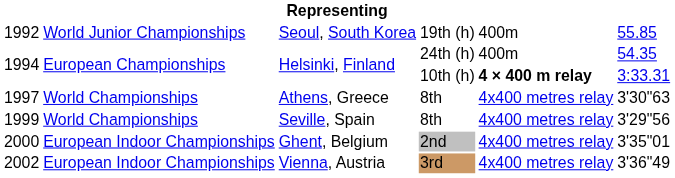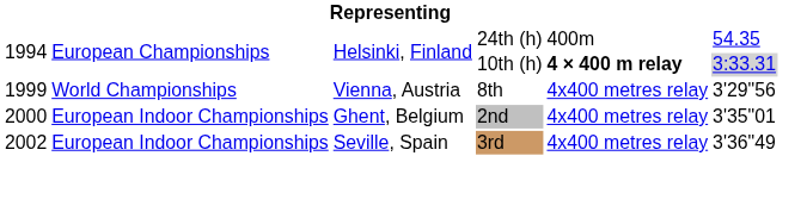- row: 1992 | World Junior Championships | Seoul, South Korea | 19th (h) | 400m | 55.85
1994 / 10th (h) | column 6: no background -> lightgrey background
- row: 1997 | World Championships | Athens, Greece | 8th | 4x400 metres relay | 3'30"63
1999 | column 3: Seville, Spain -> Vienna, Austria
2002 | column 3: Vienna, Austria -> Seville, Spain
